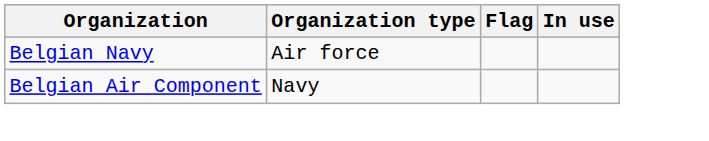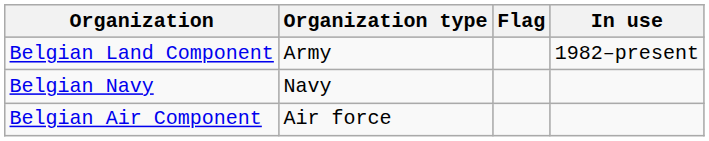+ row: Belgian Land Component | Army | 1982–present
Belgian Navy | Organization type: Air force -> Navy
Belgian Air Component | Organization type: Navy -> Air force
